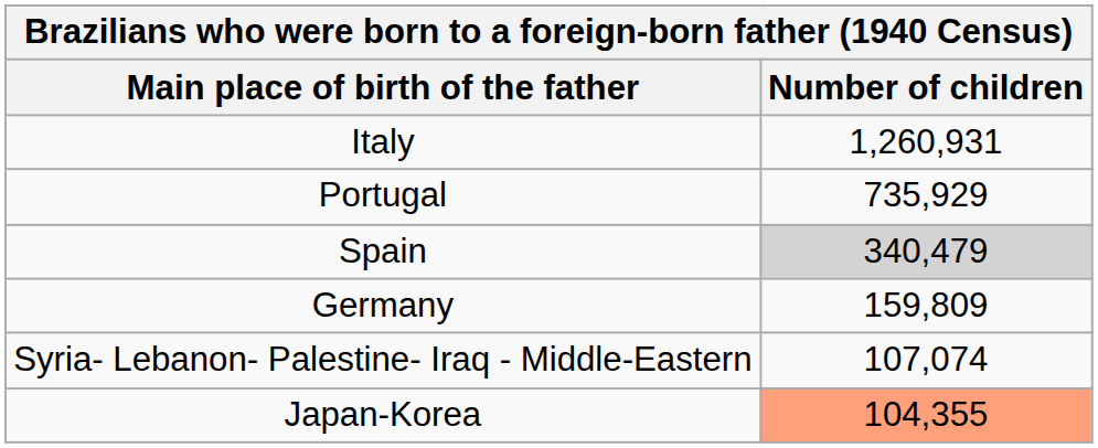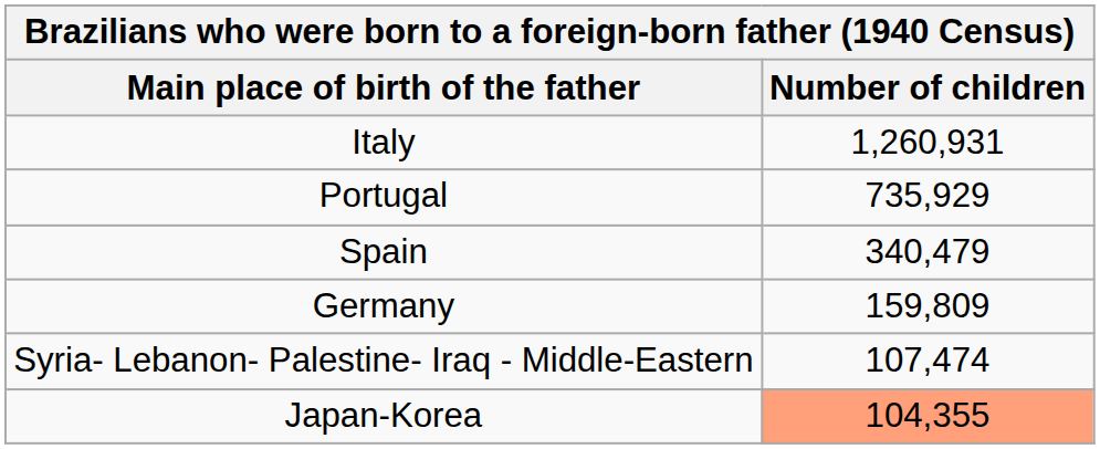Spain | Number of children: lightgrey background -> no background
Syria- Lebanon- Palestine- Iraq - Middle-Eastern | Number of children: 107,074 -> 107,474
